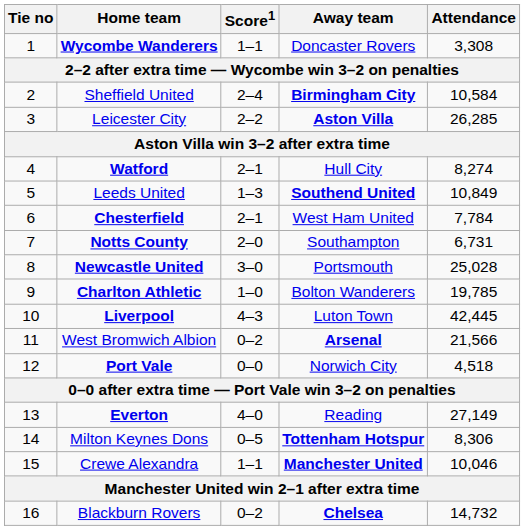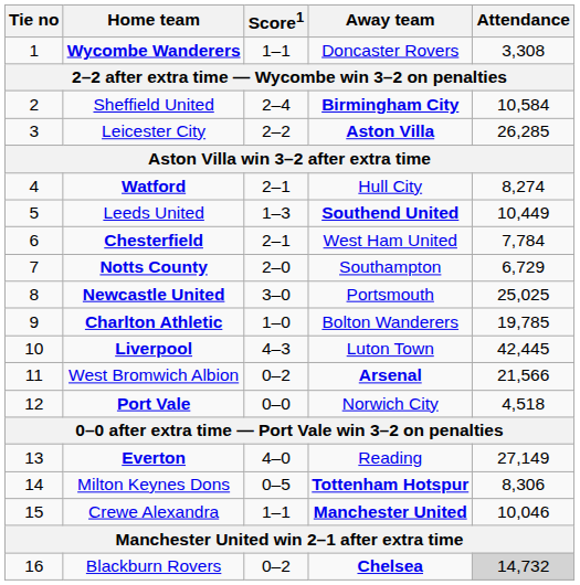Leeds United | Attendance: 10,849 -> 10,449
Notts County | Attendance: 6,731 -> 6,729
Newcastle United | Attendance: 25,028 -> 25,025
Blackburn Rovers | Attendance: no background -> lightgrey background
